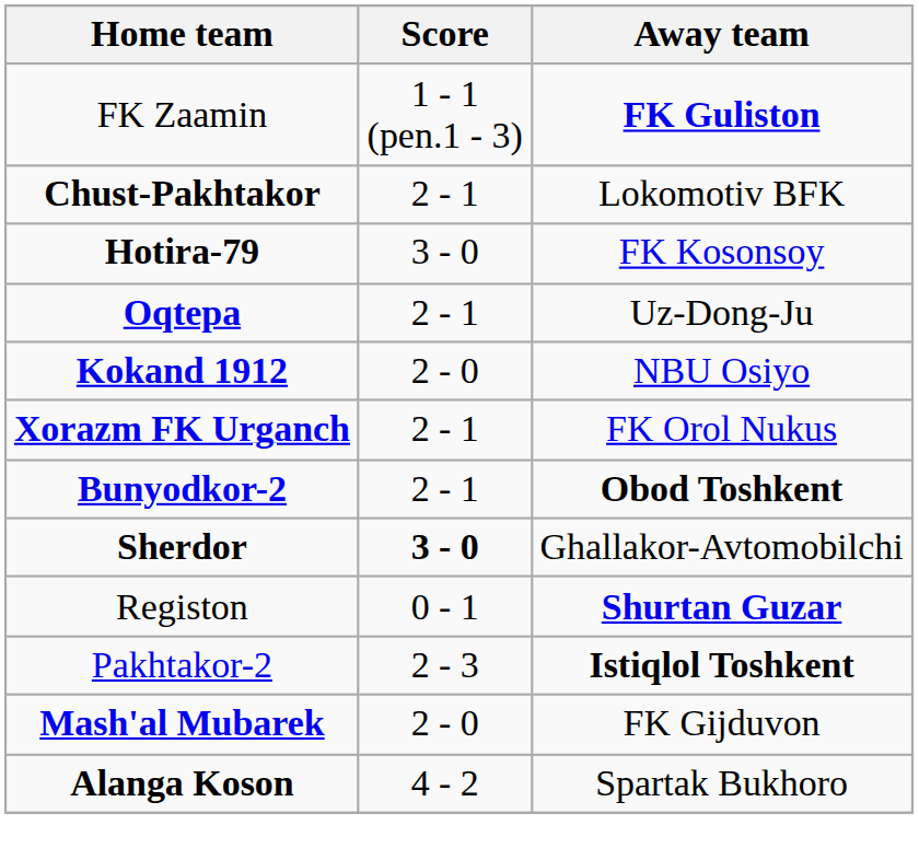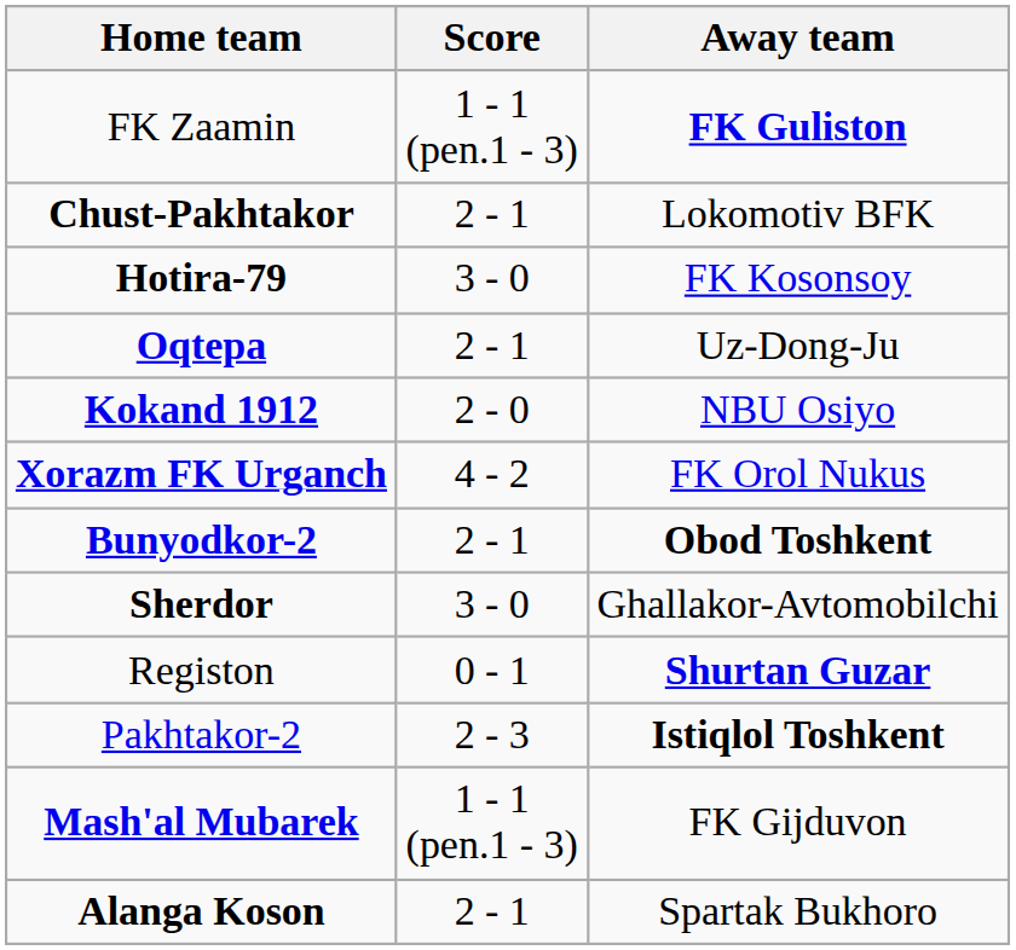Xorazm FK Urganch | Score: 2 - 1 -> 4 - 2
Sherdor | Score: bold -> normal
Mash'al Mubarek | Score: 2 - 0 -> 1 - 1 (pen.1 - 3)
Alanga Koson | Score: 4 - 2 -> 2 - 1
